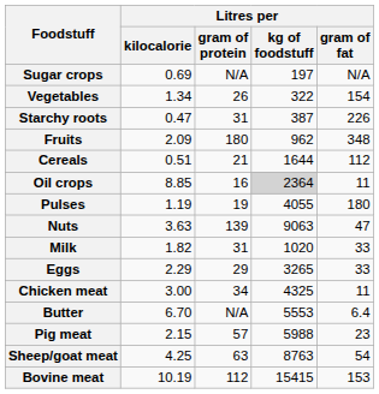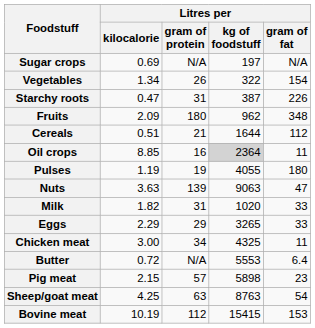Butter | Litres per / kilocalorie: 6.70 -> 0.72
Pig meat | Litres per / kg of foodstuff: 5988 -> 5898
